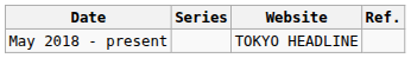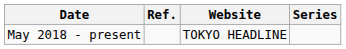columns swapped: Series <-> Ref.
